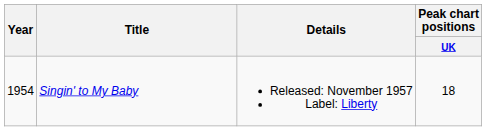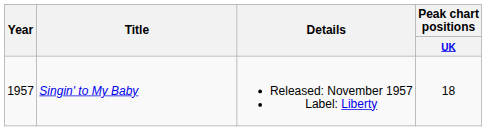Singin' to My Baby | Year: 1954 -> 1957
